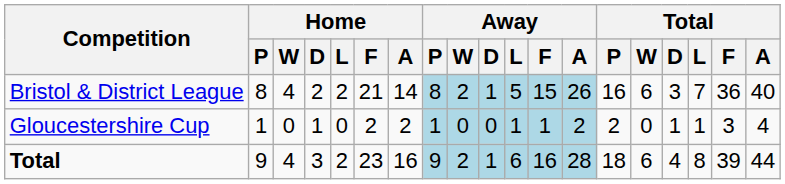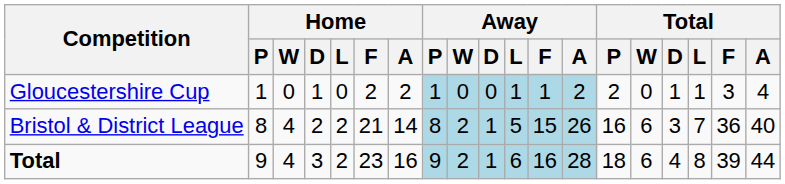rows swapped: Bristol & District League <-> Gloucestershire Cup
